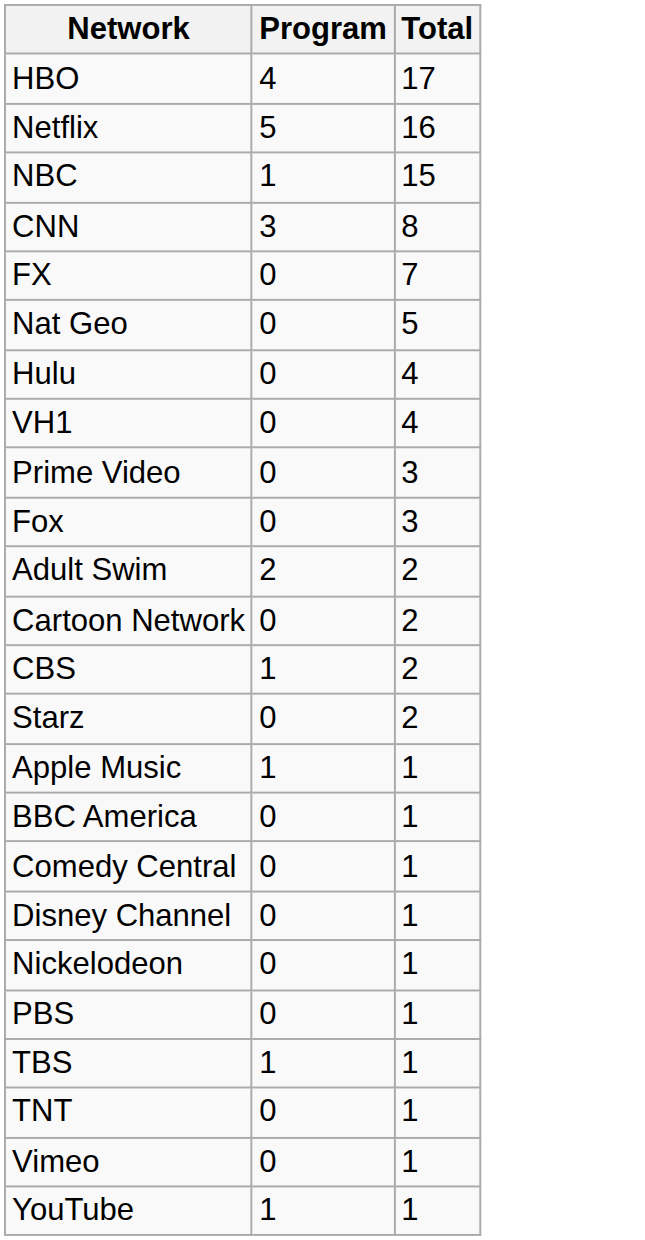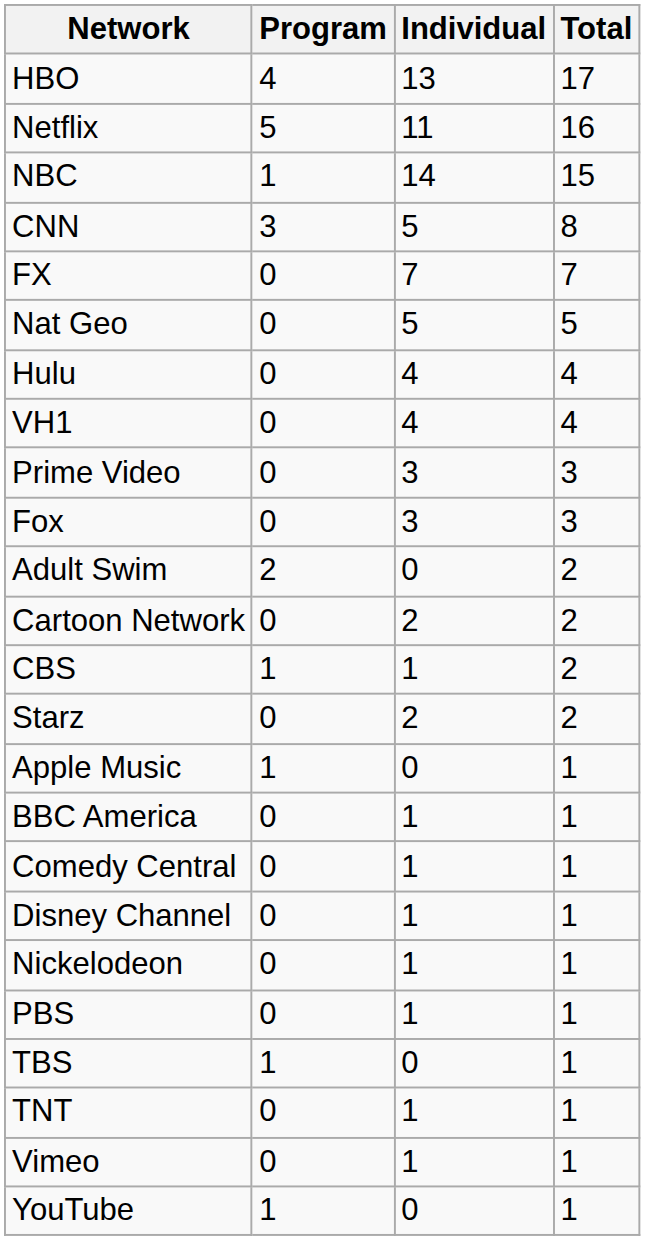+ column: Individual | 13 | 11 | 14 | 5 | 7 | 5 | 4 | 4 | 3 | 3 | 0 | 2 | 1 | 2 | 0 | 1 | 1 | 1 | 1 | 1 | 0 | 1 | 1 | 0
